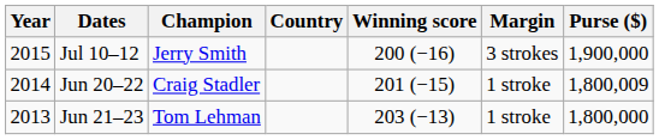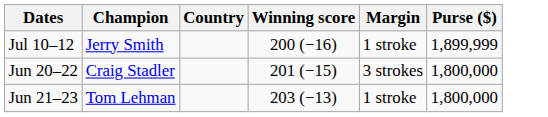- column: Year | 2015 | 2014 | 2013
Jul 10–12 | Margin: 3 strokes -> 1 stroke
Jul 10–12 | Purse ($): 1,900,000 -> 1,899,999
Jun 20–22 | Margin: 1 stroke -> 3 strokes
Jun 20–22 | Purse ($): 1,800,009 -> 1,800,000
